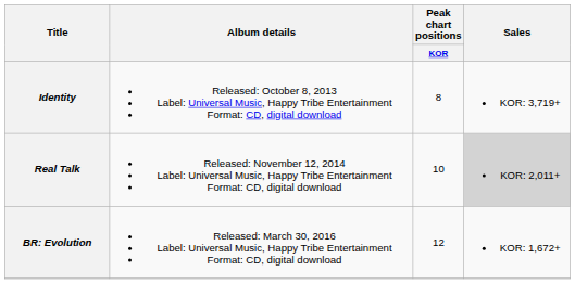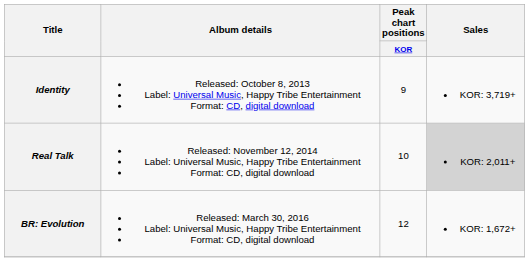Identity | Peak chart positions / KOR: 8 -> 9
